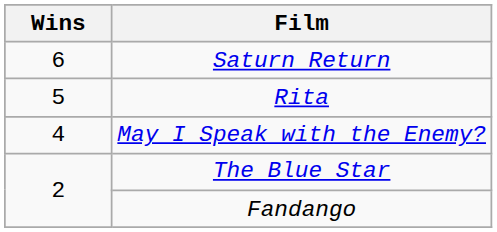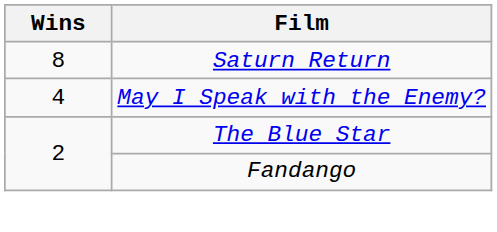Saturn Return | Wins: 6 -> 8
- row: 5 | Rita
